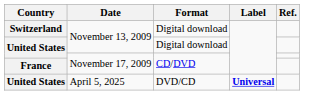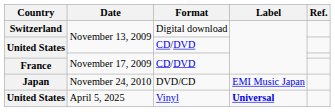United States / November 13, 2009 | Format: Digital download -> CD/DVD
+ row: Japan | November 24, 2010 | DVD/CD | EMI Music Japan
United States / April 5, 2025 | Format: DVD/CD -> Vinyl
